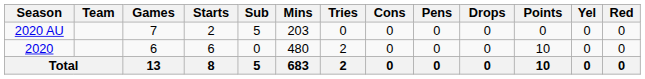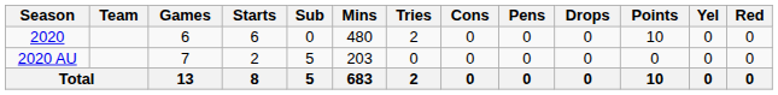rows swapped: 2020 <-> 2020 AU
